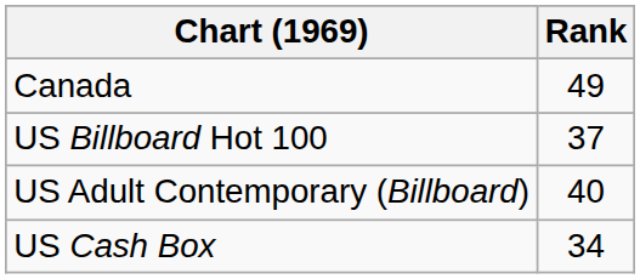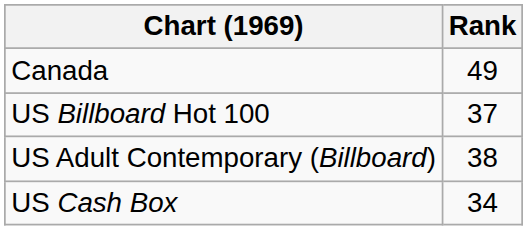US Adult Contemporary (Billboard) | Rank: 40 -> 38
